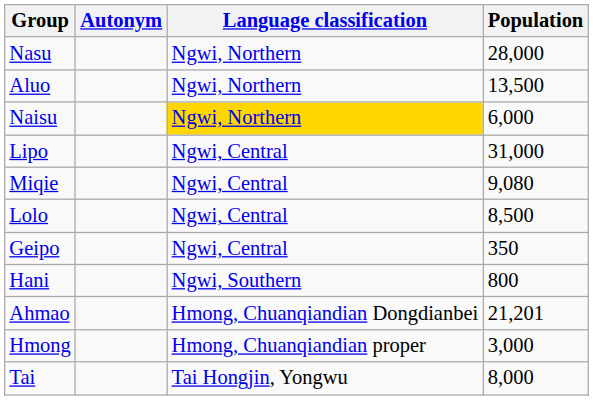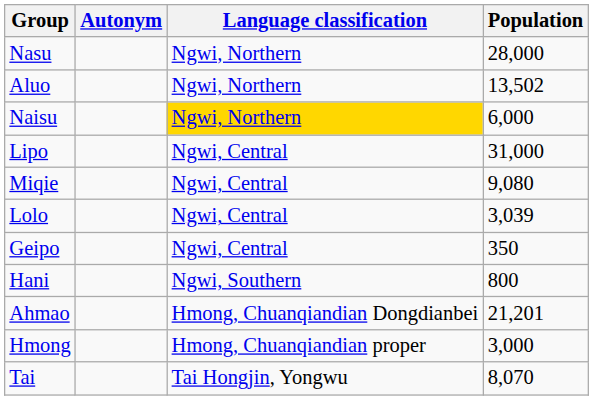Aluo | Population: 13,500 -> 13,502
Lolo | Population: 8,500 -> 3,039
Tai | Population: 8,000 -> 8,070
